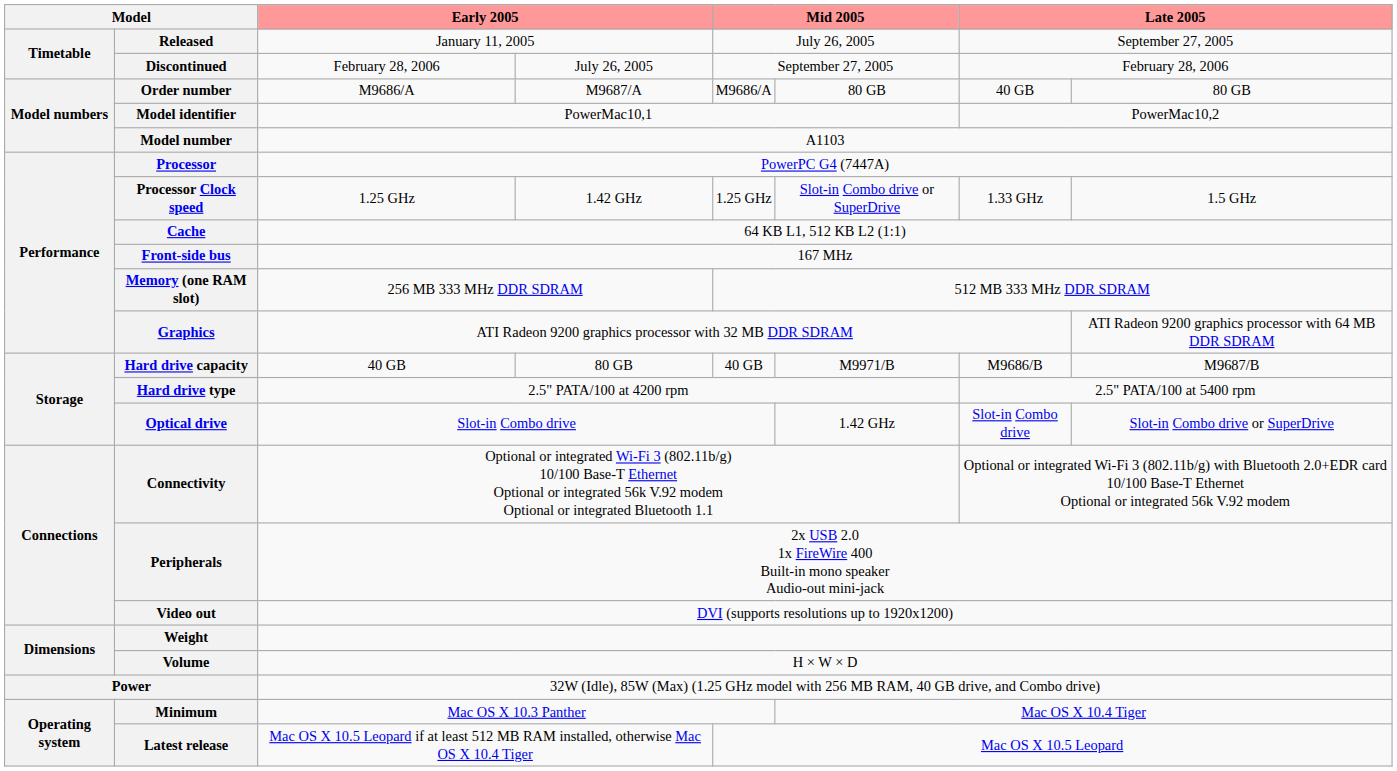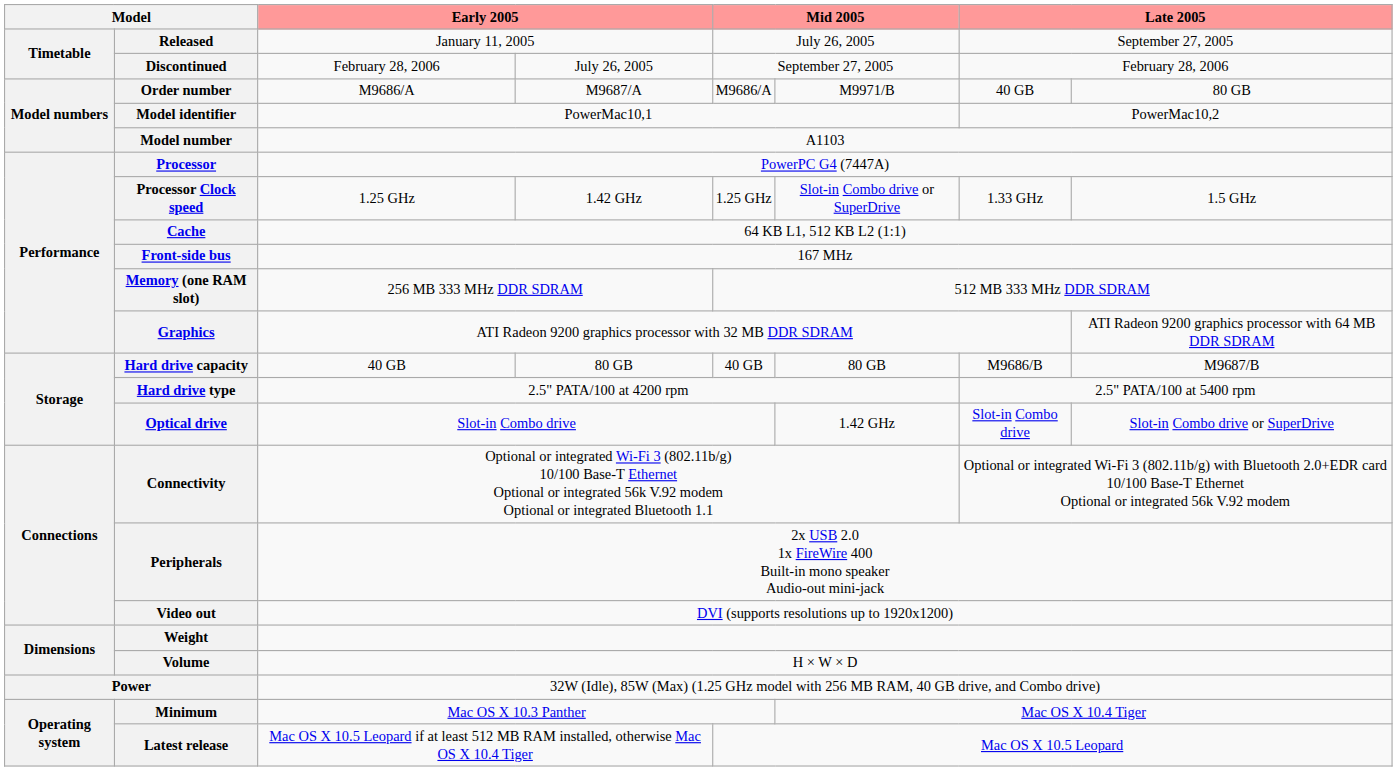Order number | column 6: 80 GB -> M9971/B
Hard drive capacity | column 6: M9971/B -> 80 GB
